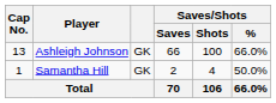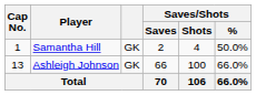rows swapped: Samantha Hill <-> Ashleigh Johnson
